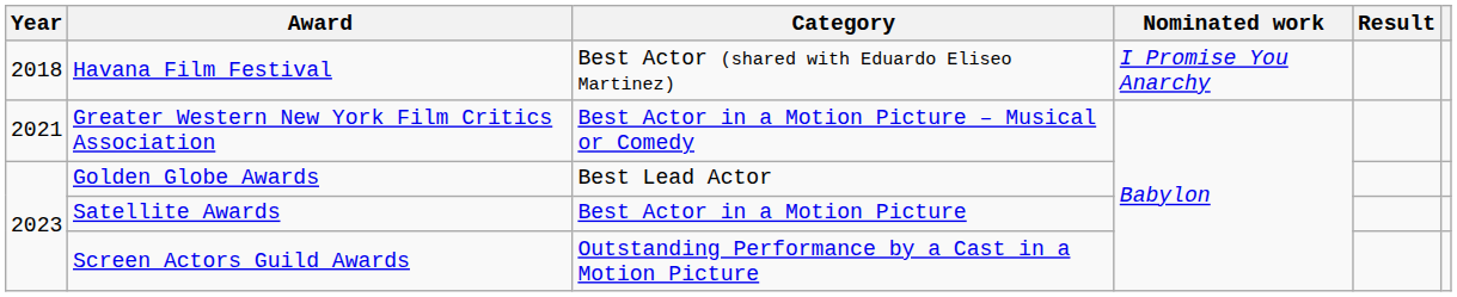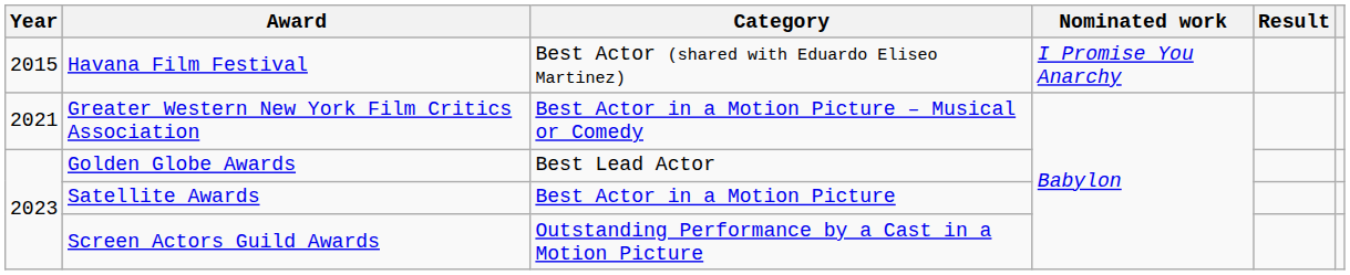Havana Film Festival | Year: 2018 -> 2015
